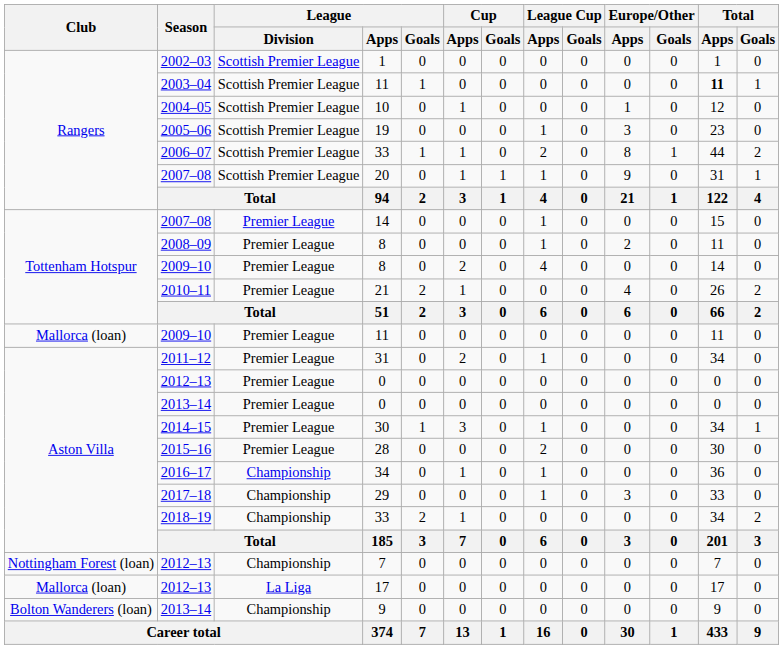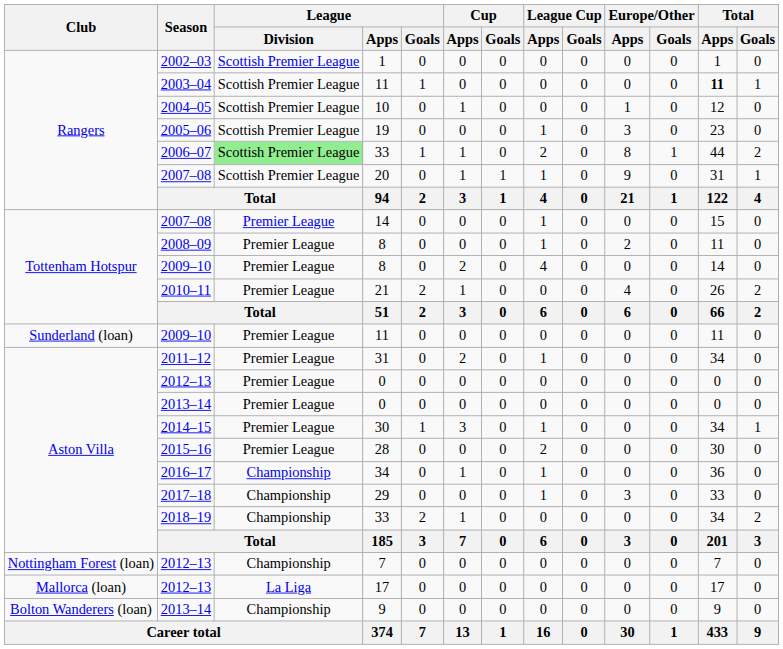2006–07 / 33 | League / Division: no background -> lightgreen background
2009–10 / 11 | Club: Mallorca (loan) -> Sunderland (loan)
